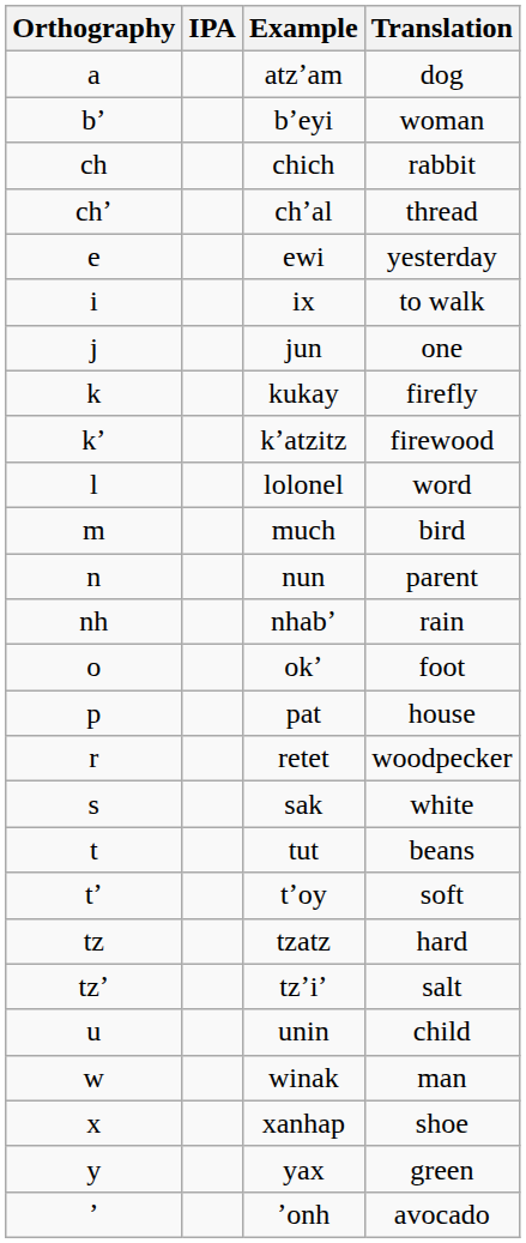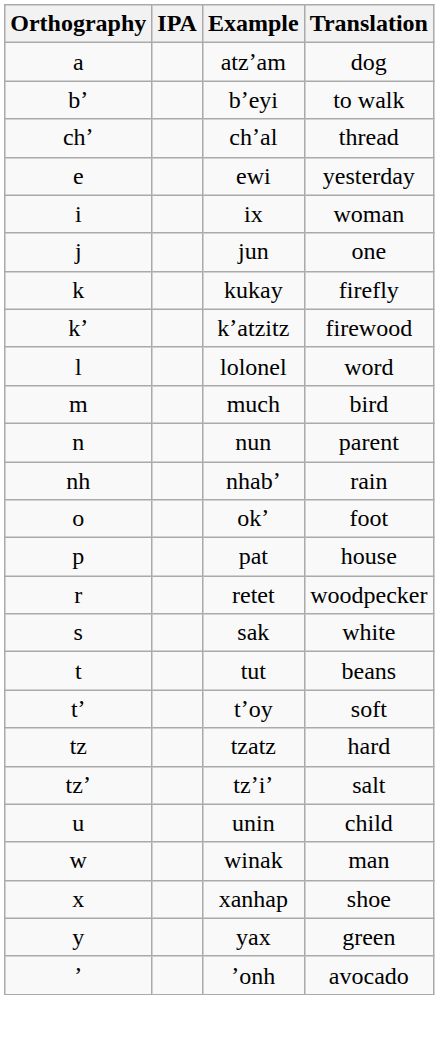bʼeyi | Translation: woman -> to walk
- row: ch | chich | rabbit
ix | Translation: to walk -> woman
